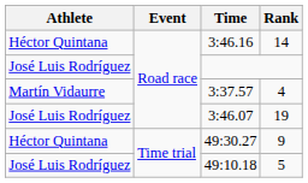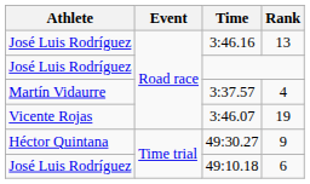3:46.16 | Athlete: Héctor Quintana -> José Luis Rodríguez
3:46.16 | Rank: 14 -> 13
3:46.07 | Athlete: José Luis Rodríguez -> Vicente Rojas
49:10.18 | Rank: 5 -> 6
